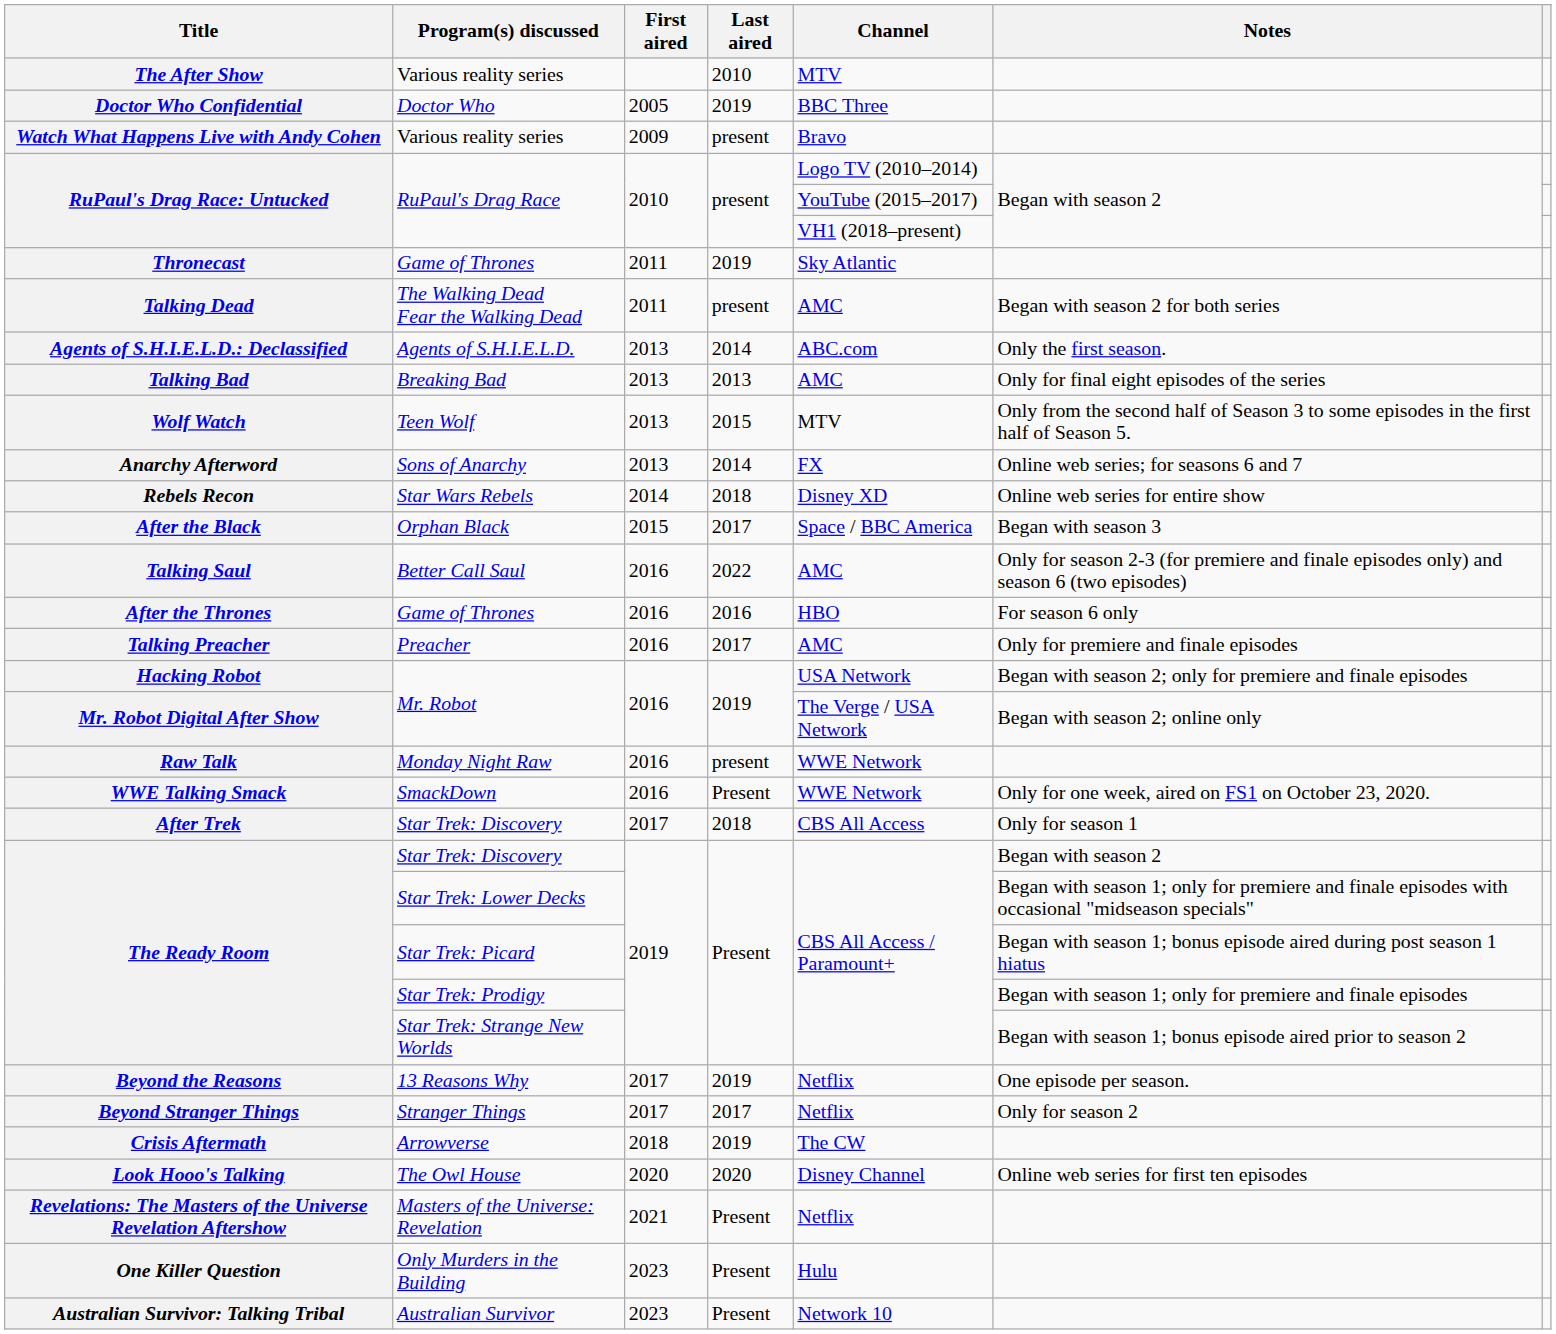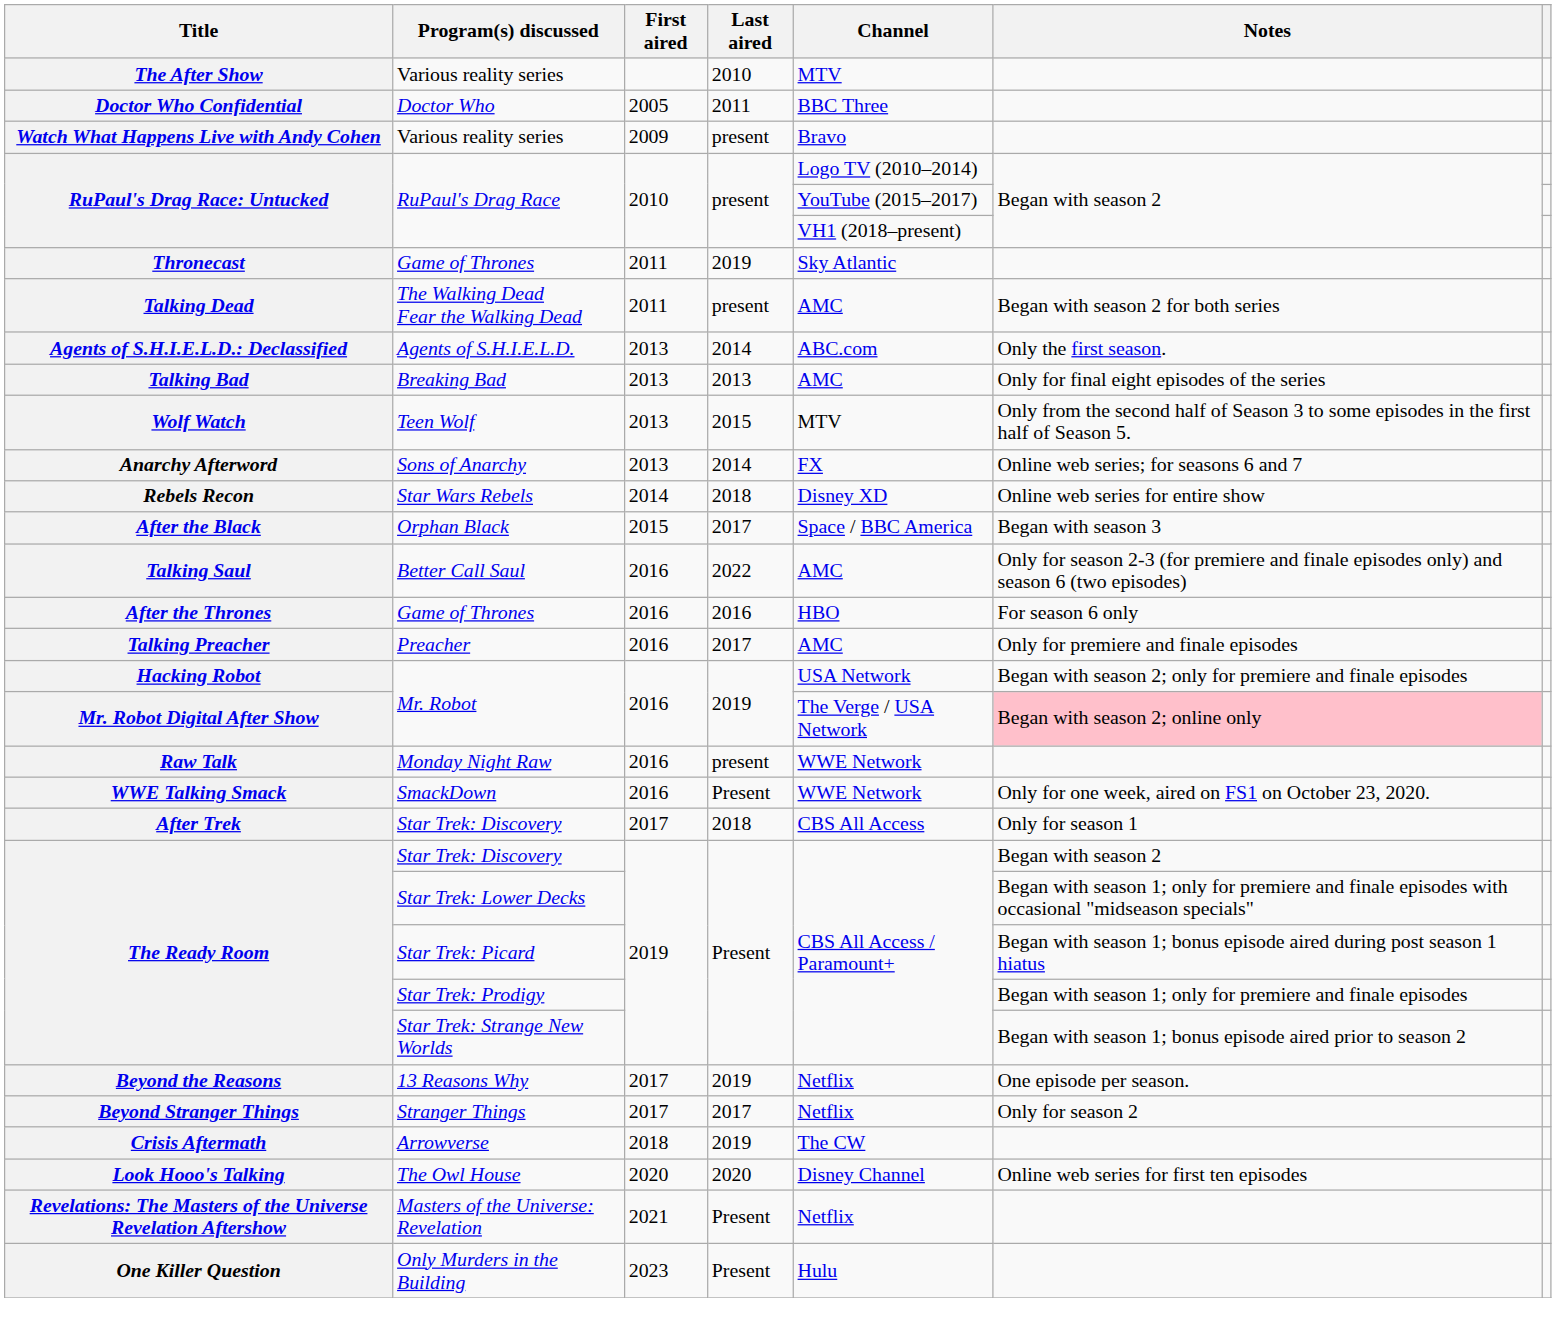Doctor Who Confidential | Last aired: 2019 -> 2011
Mr. Robot Digital After Show | Notes: no background -> pink background
- row: Australian Survivor: Talking Tribal | Australian Survivor | 2023 | Present | Network 10
